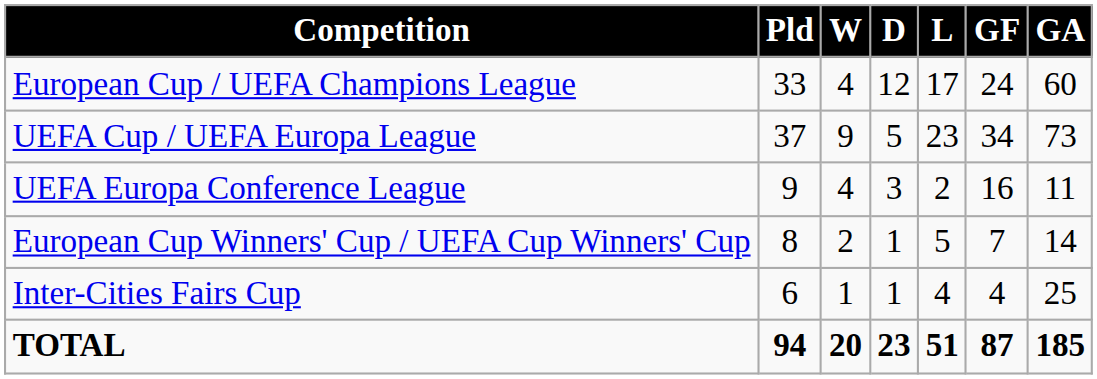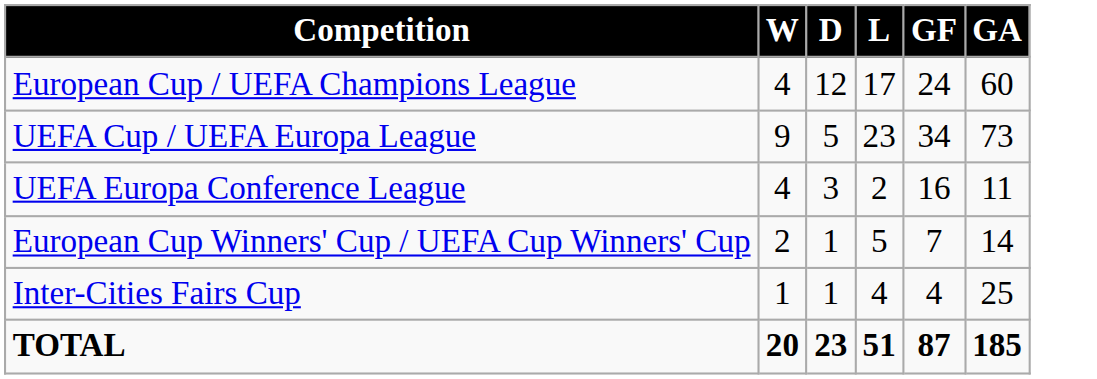- column: Pld | 33 | 37 | 9 | 8 | 6 | 94
